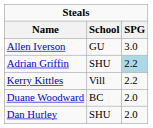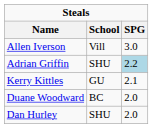Allen Iverson | School: GU -> Vill
Kerry Kittles | School: Vill -> GU
Kerry Kittles | SPG: 2.2 -> 2.1
